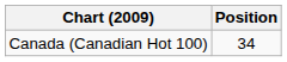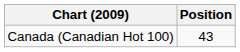Canada (Canadian Hot 100) | Position: 34 -> 43
